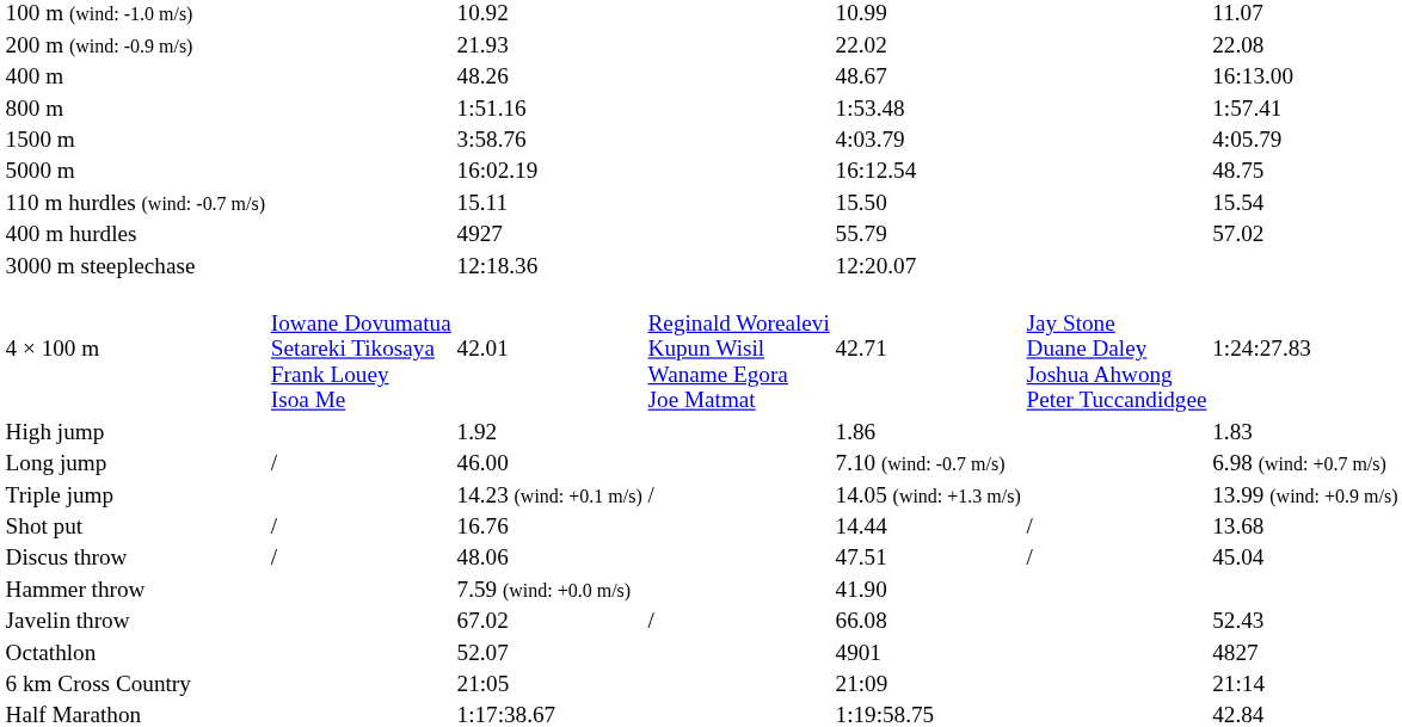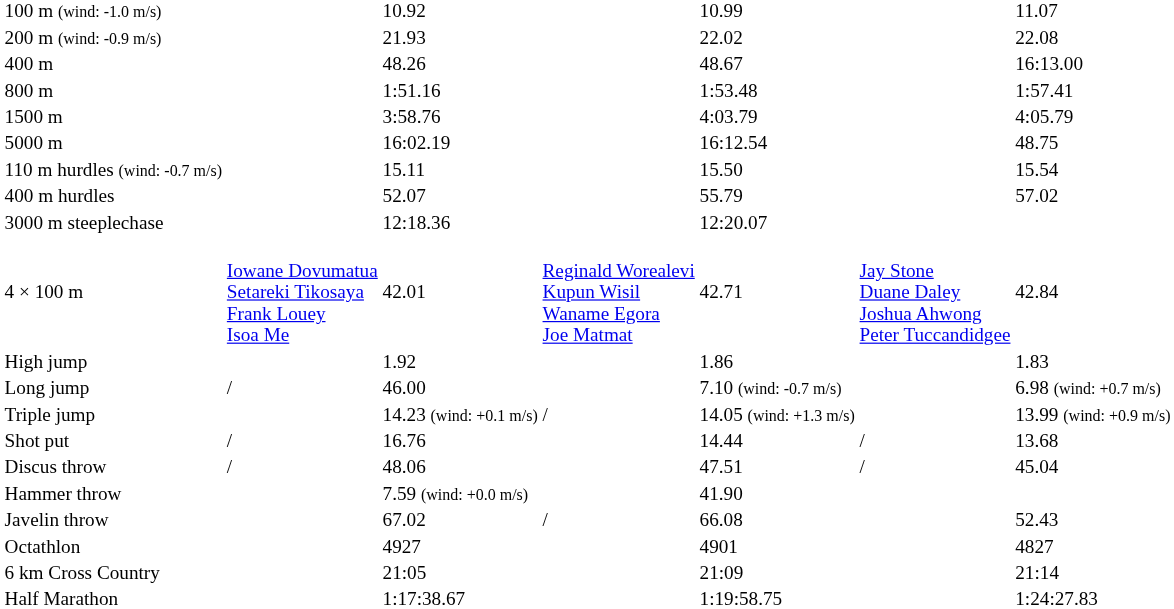400 m hurdles | column 3: 4927 -> 52.07
4 × 100 m | column 7: 1:24:27.83 -> 42.84
Octathlon | column 3: 52.07 -> 4927
Half Marathon | column 7: 42.84 -> 1:24:27.83
